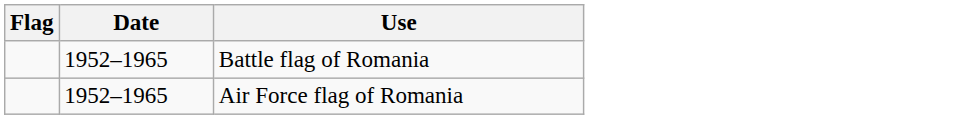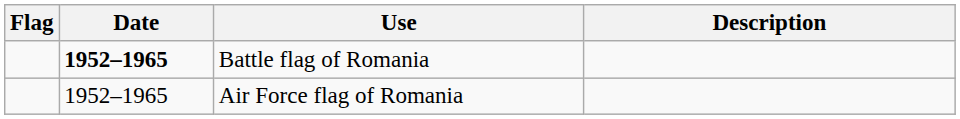+ column: Description
Battle flag of Romania | Date: normal -> bold
